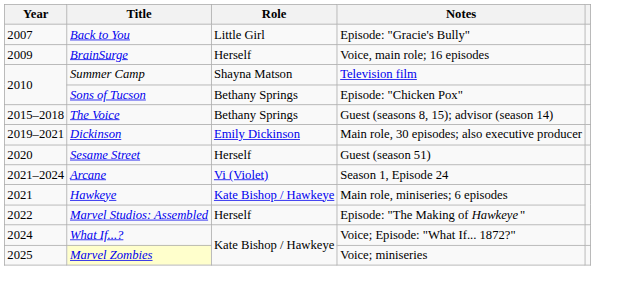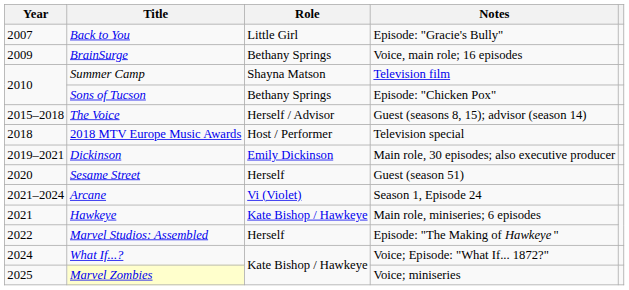BrainSurge | Role: Herself -> Bethany Springs
The Voice | Role: Bethany Springs -> Herself / Advisor
+ row: 2018 | 2018 MTV Europe Music Awards | Host / Performer | Television special
